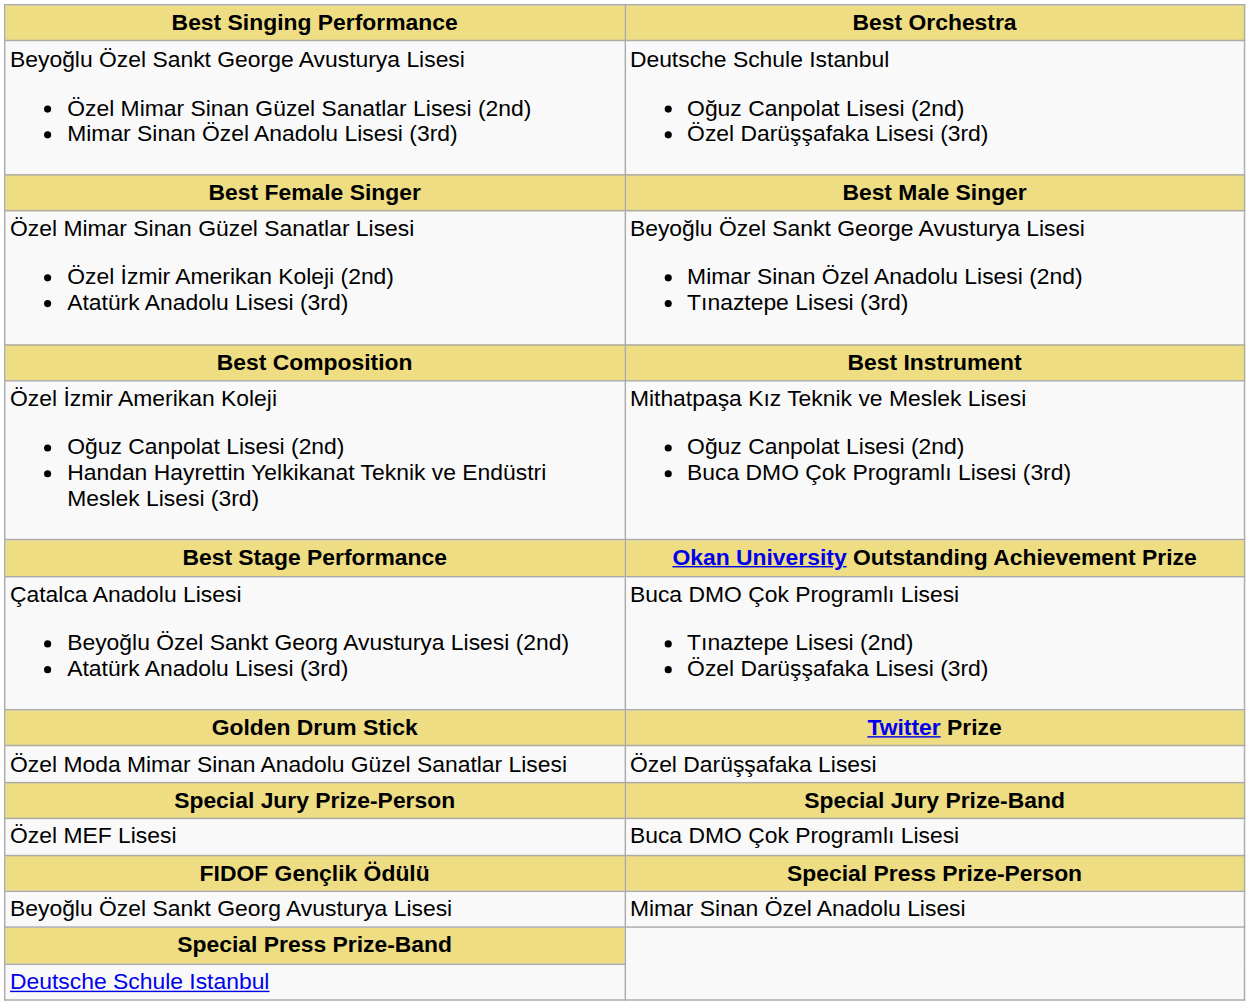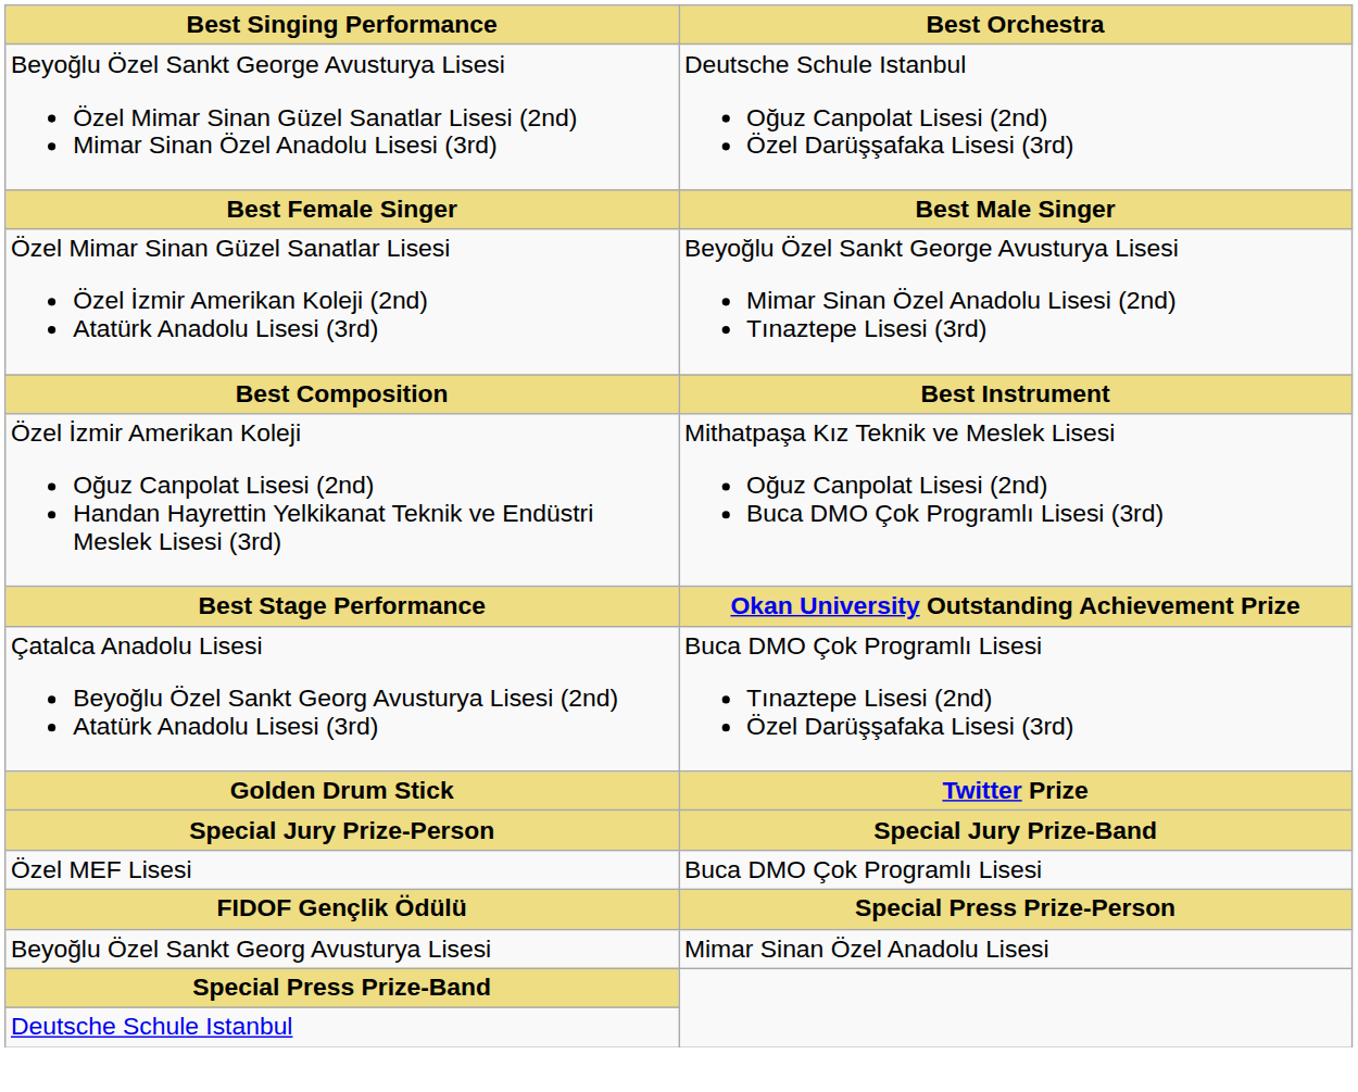- row: Özel Moda Mimar Sinan Anadolu Güzel Sanatlar Lisesi | Özel Darüşşafaka Lisesi
